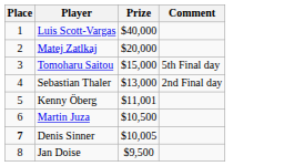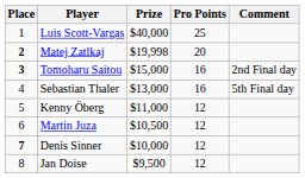+ column: Pro Points | 25 | 20 | 16 | 16 | 12 | 12 | 12 | 12
Matej Zatlkaj | Place: normal -> bold
Matej Zatlkaj | Prize: $20,000 -> $19,998
Tomoharu Saitou | Place: normal -> bold
Tomoharu Saitou | Comment: 5th Final day -> 2nd Final day
Sebastian Thaler | Comment: 2nd Final day -> 5th Final day
Kenny Öberg | Prize: $11,001 -> $11,000
Denis Sinner | Prize: $10,005 -> $10,000
